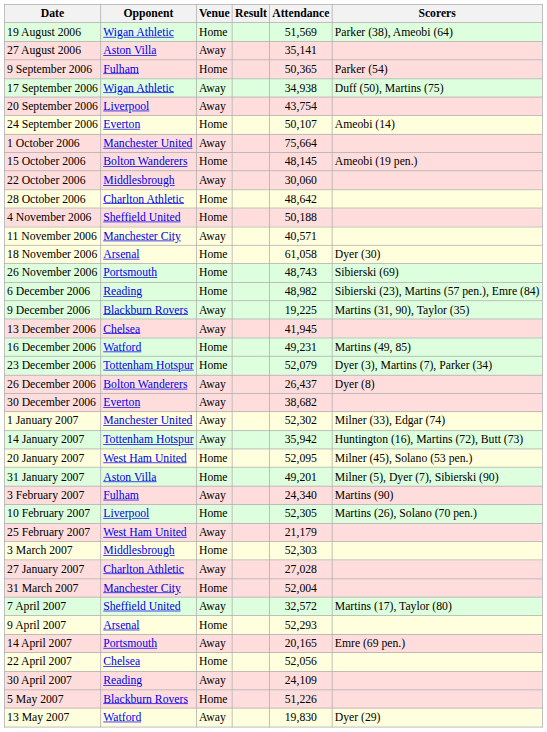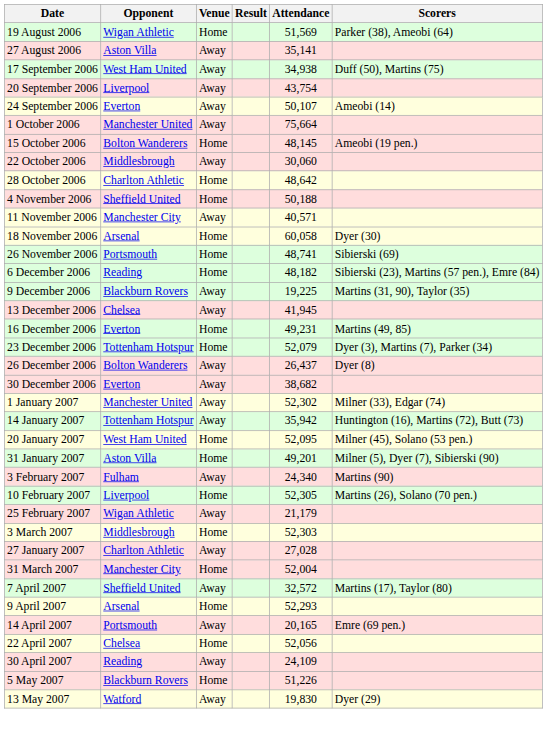- row: 9 September 2006 | Fulham | Home | 50,365 | Parker (54)
17 September 2006 | Opponent: Wigan Athletic -> West Ham United
24 September 2006 | Venue: Home -> Away
18 November 2006 | Attendance: 61,058 -> 60,058
26 November 2006 | Attendance: 48,743 -> 48,741
6 December 2006 | Attendance: 48,982 -> 48,182
16 December 2006 | Opponent: Watford -> Everton
25 February 2007 | Opponent: West Ham United -> Wigan Athletic
